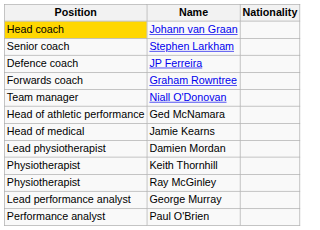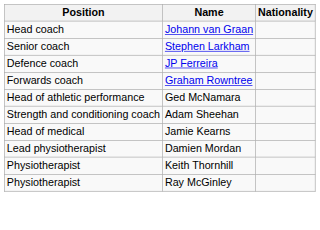Johann van Graan | Position: gold background -> no background
- row: Team manager | Niall O'Donovan
+ row: Strength and conditioning coach | Adam Sheehan
- row: Lead performance analyst | George Murray
- row: Performance analyst | Paul O'Brien
